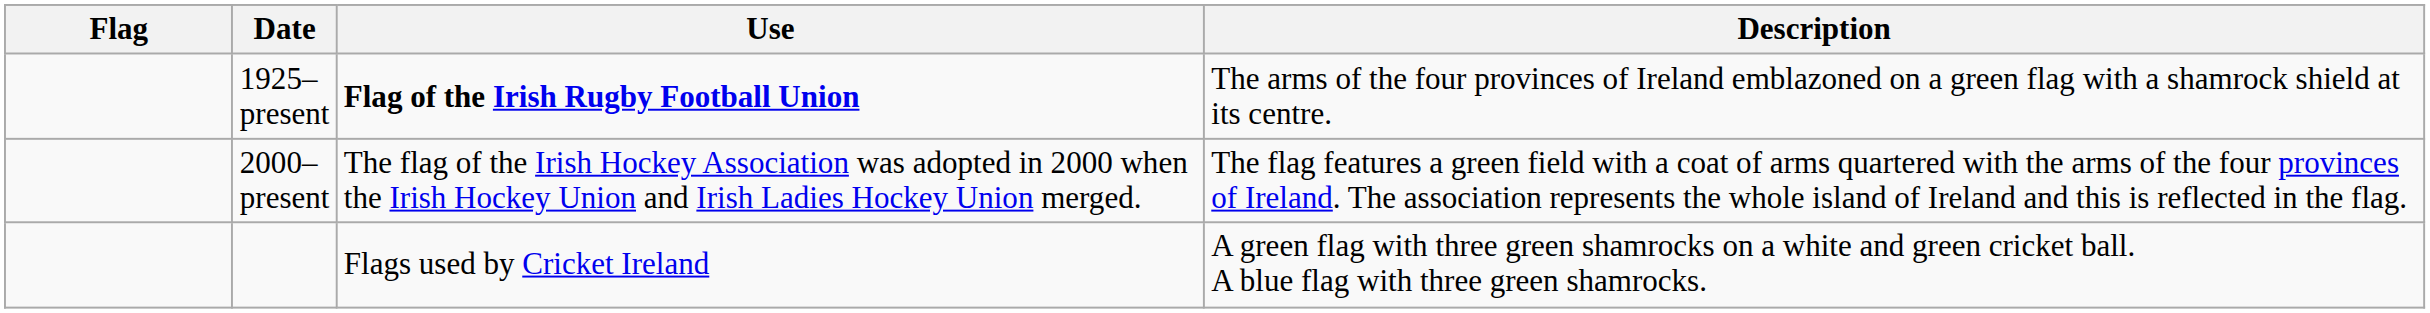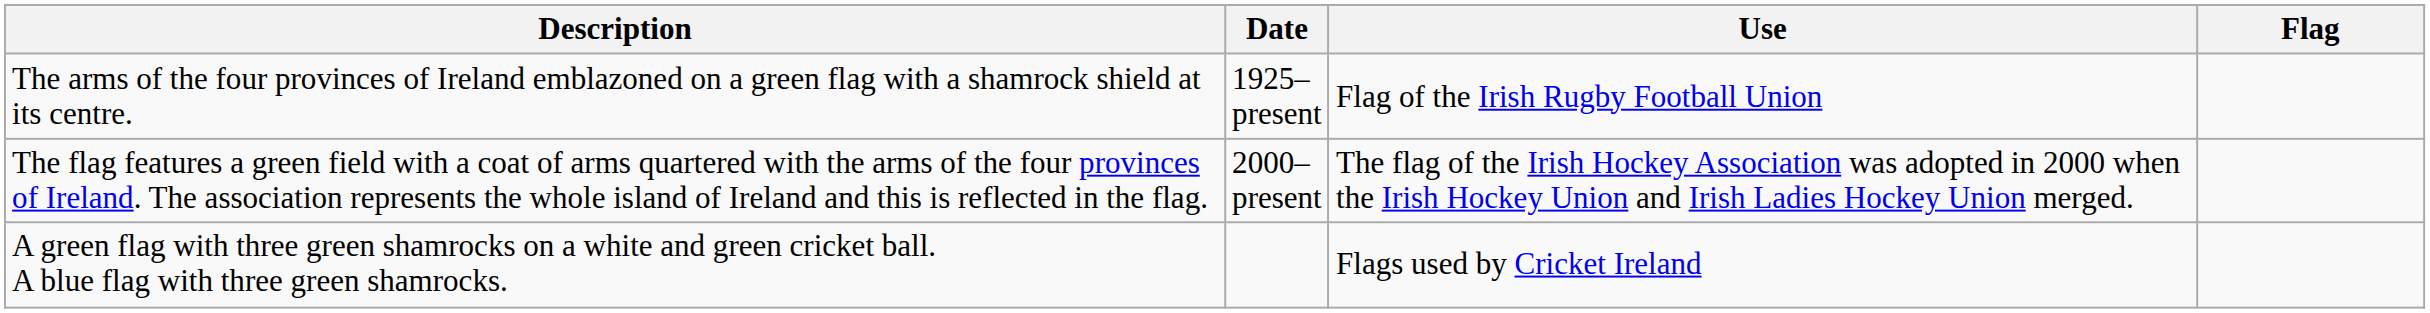columns swapped: Flag <-> Description
1925–present | Use: bold -> normal
